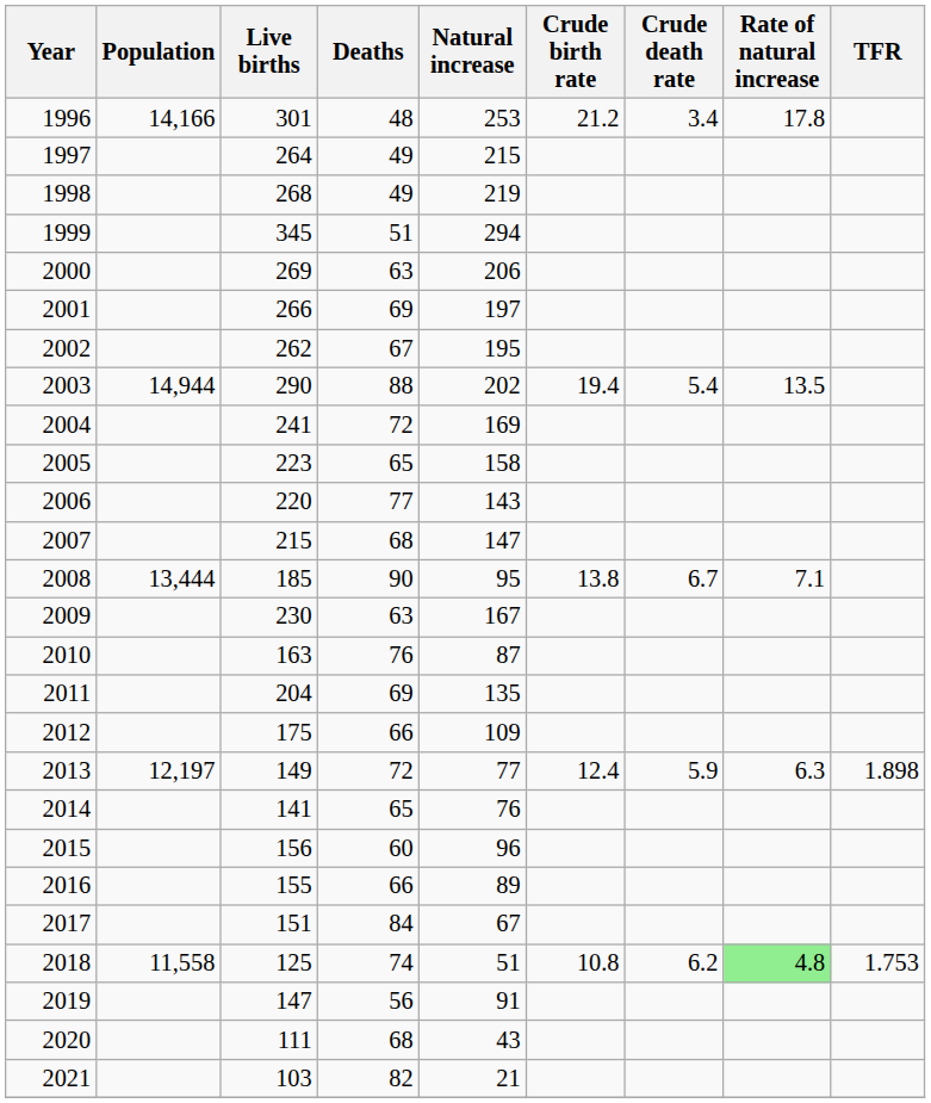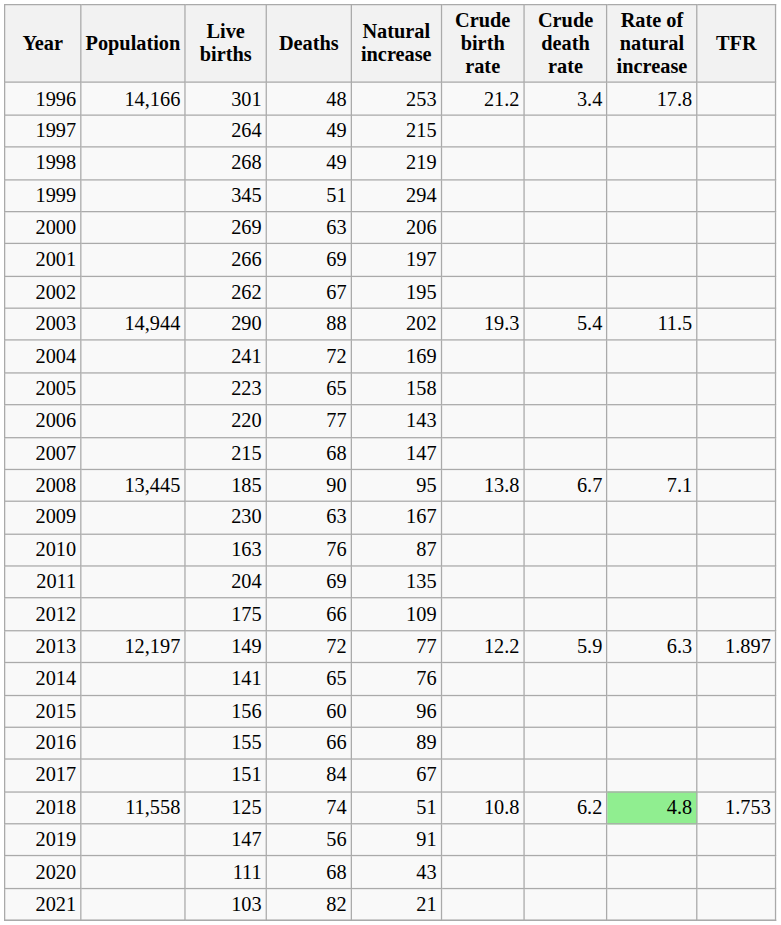2003 | Crude birth rate: 19.4 -> 19.3
2003 | Rate of natural increase: 13.5 -> 11.5
2008 | Population: 13,444 -> 13,445
2013 | Crude birth rate: 12.4 -> 12.2
2013 | TFR: 1.898 -> 1.897
